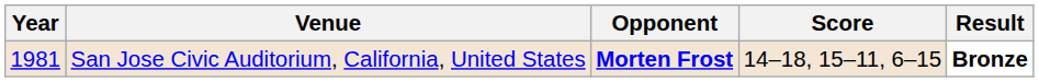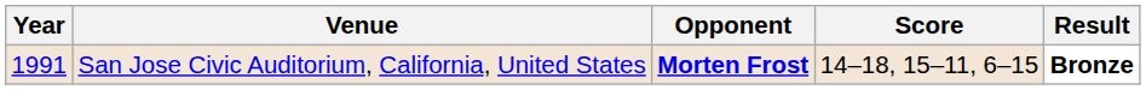San Jose Civic Auditorium, California, United States | Year: 1981 -> 1991
